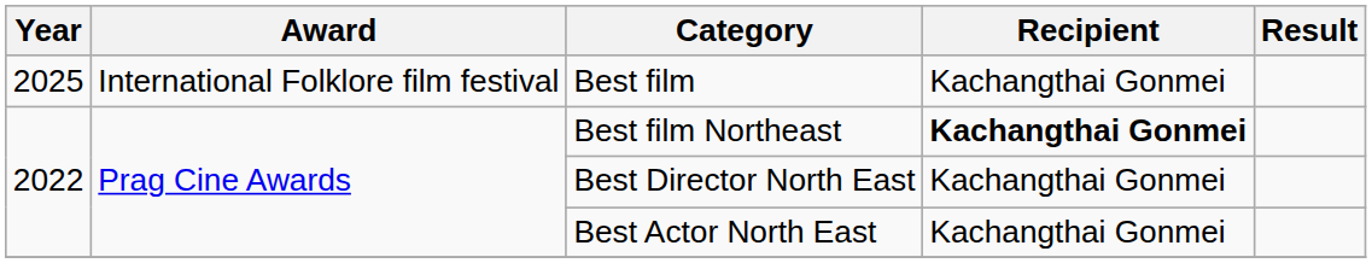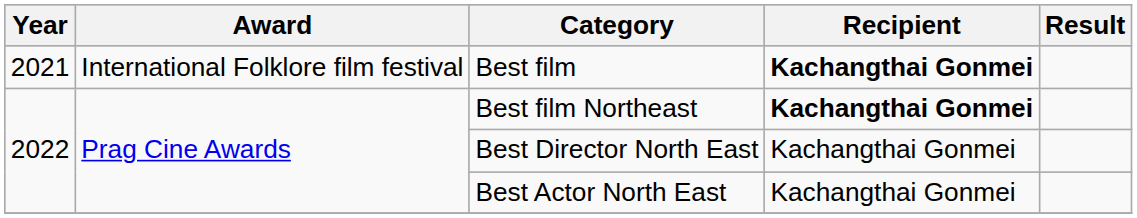Best film | Year: 2025 -> 2021
Best film | Recipient: normal -> bold
